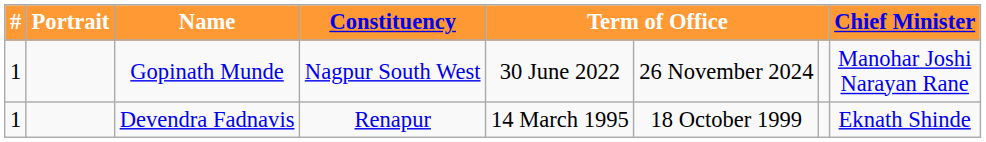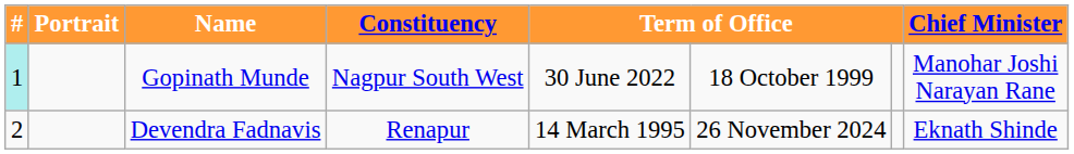Gopinath Munde | #: no background -> paleturquoise background
Gopinath Munde | column 6: 26 November 2024 -> 18 October 1999
Devendra Fadnavis | #: 1 -> 2
Devendra Fadnavis | column 6: 18 October 1999 -> 26 November 2024
